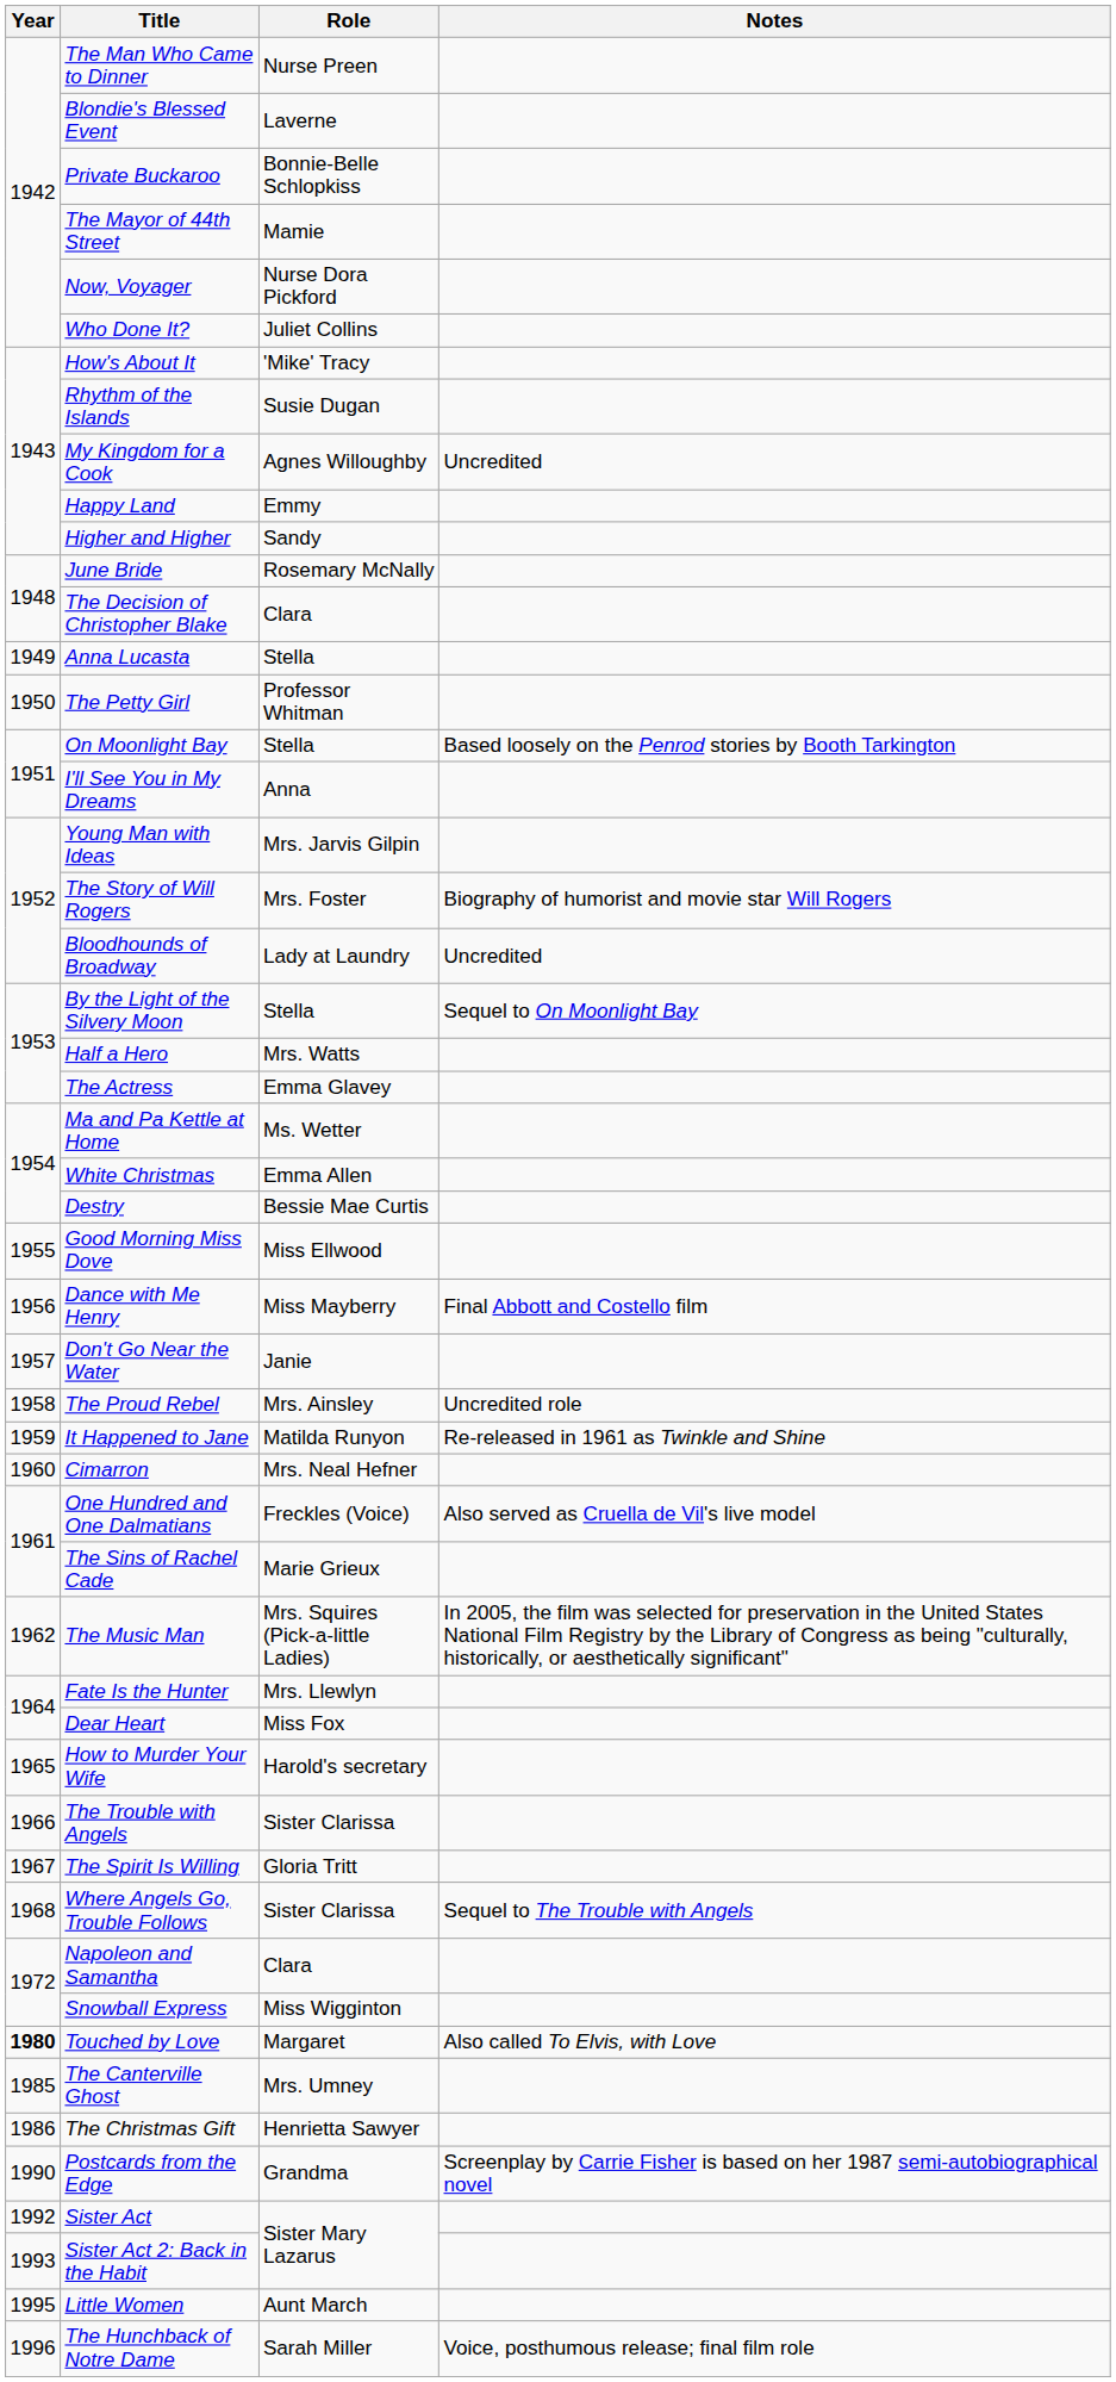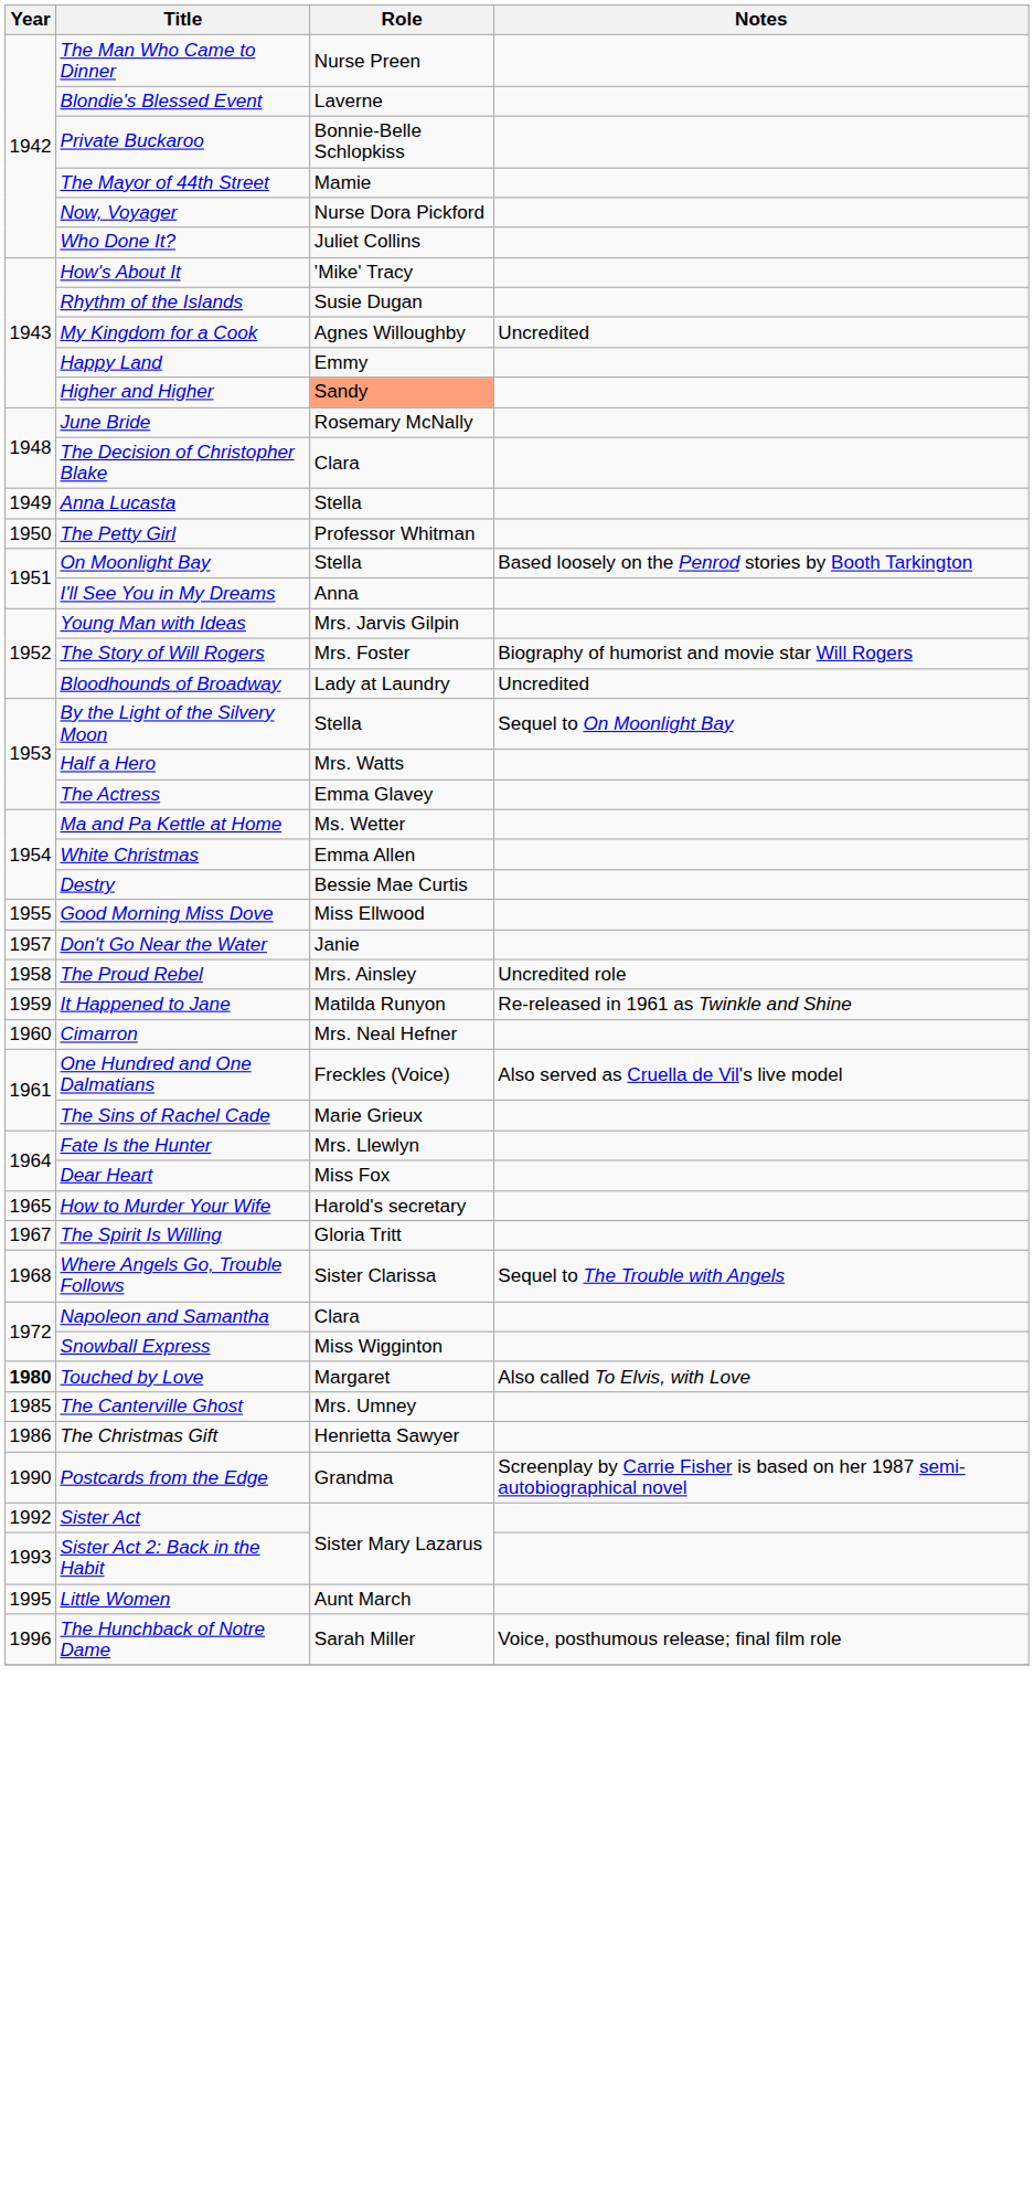Higher and Higher | Role: no background -> lightsalmon background
- row: 1956 | Dance with Me Henry | Miss Mayberry | Final Abbott and Costello film
- row: 1962 | The Music Man | Mrs. Squires (Pick-a-little Ladies) | In 2005, the film was selected for preservation in the United States National Film Registry by the Library of Congress as being "culturally, historically, or aesthetically significant"
- row: 1966 | The Trouble with Angels | Sister Clarissa
